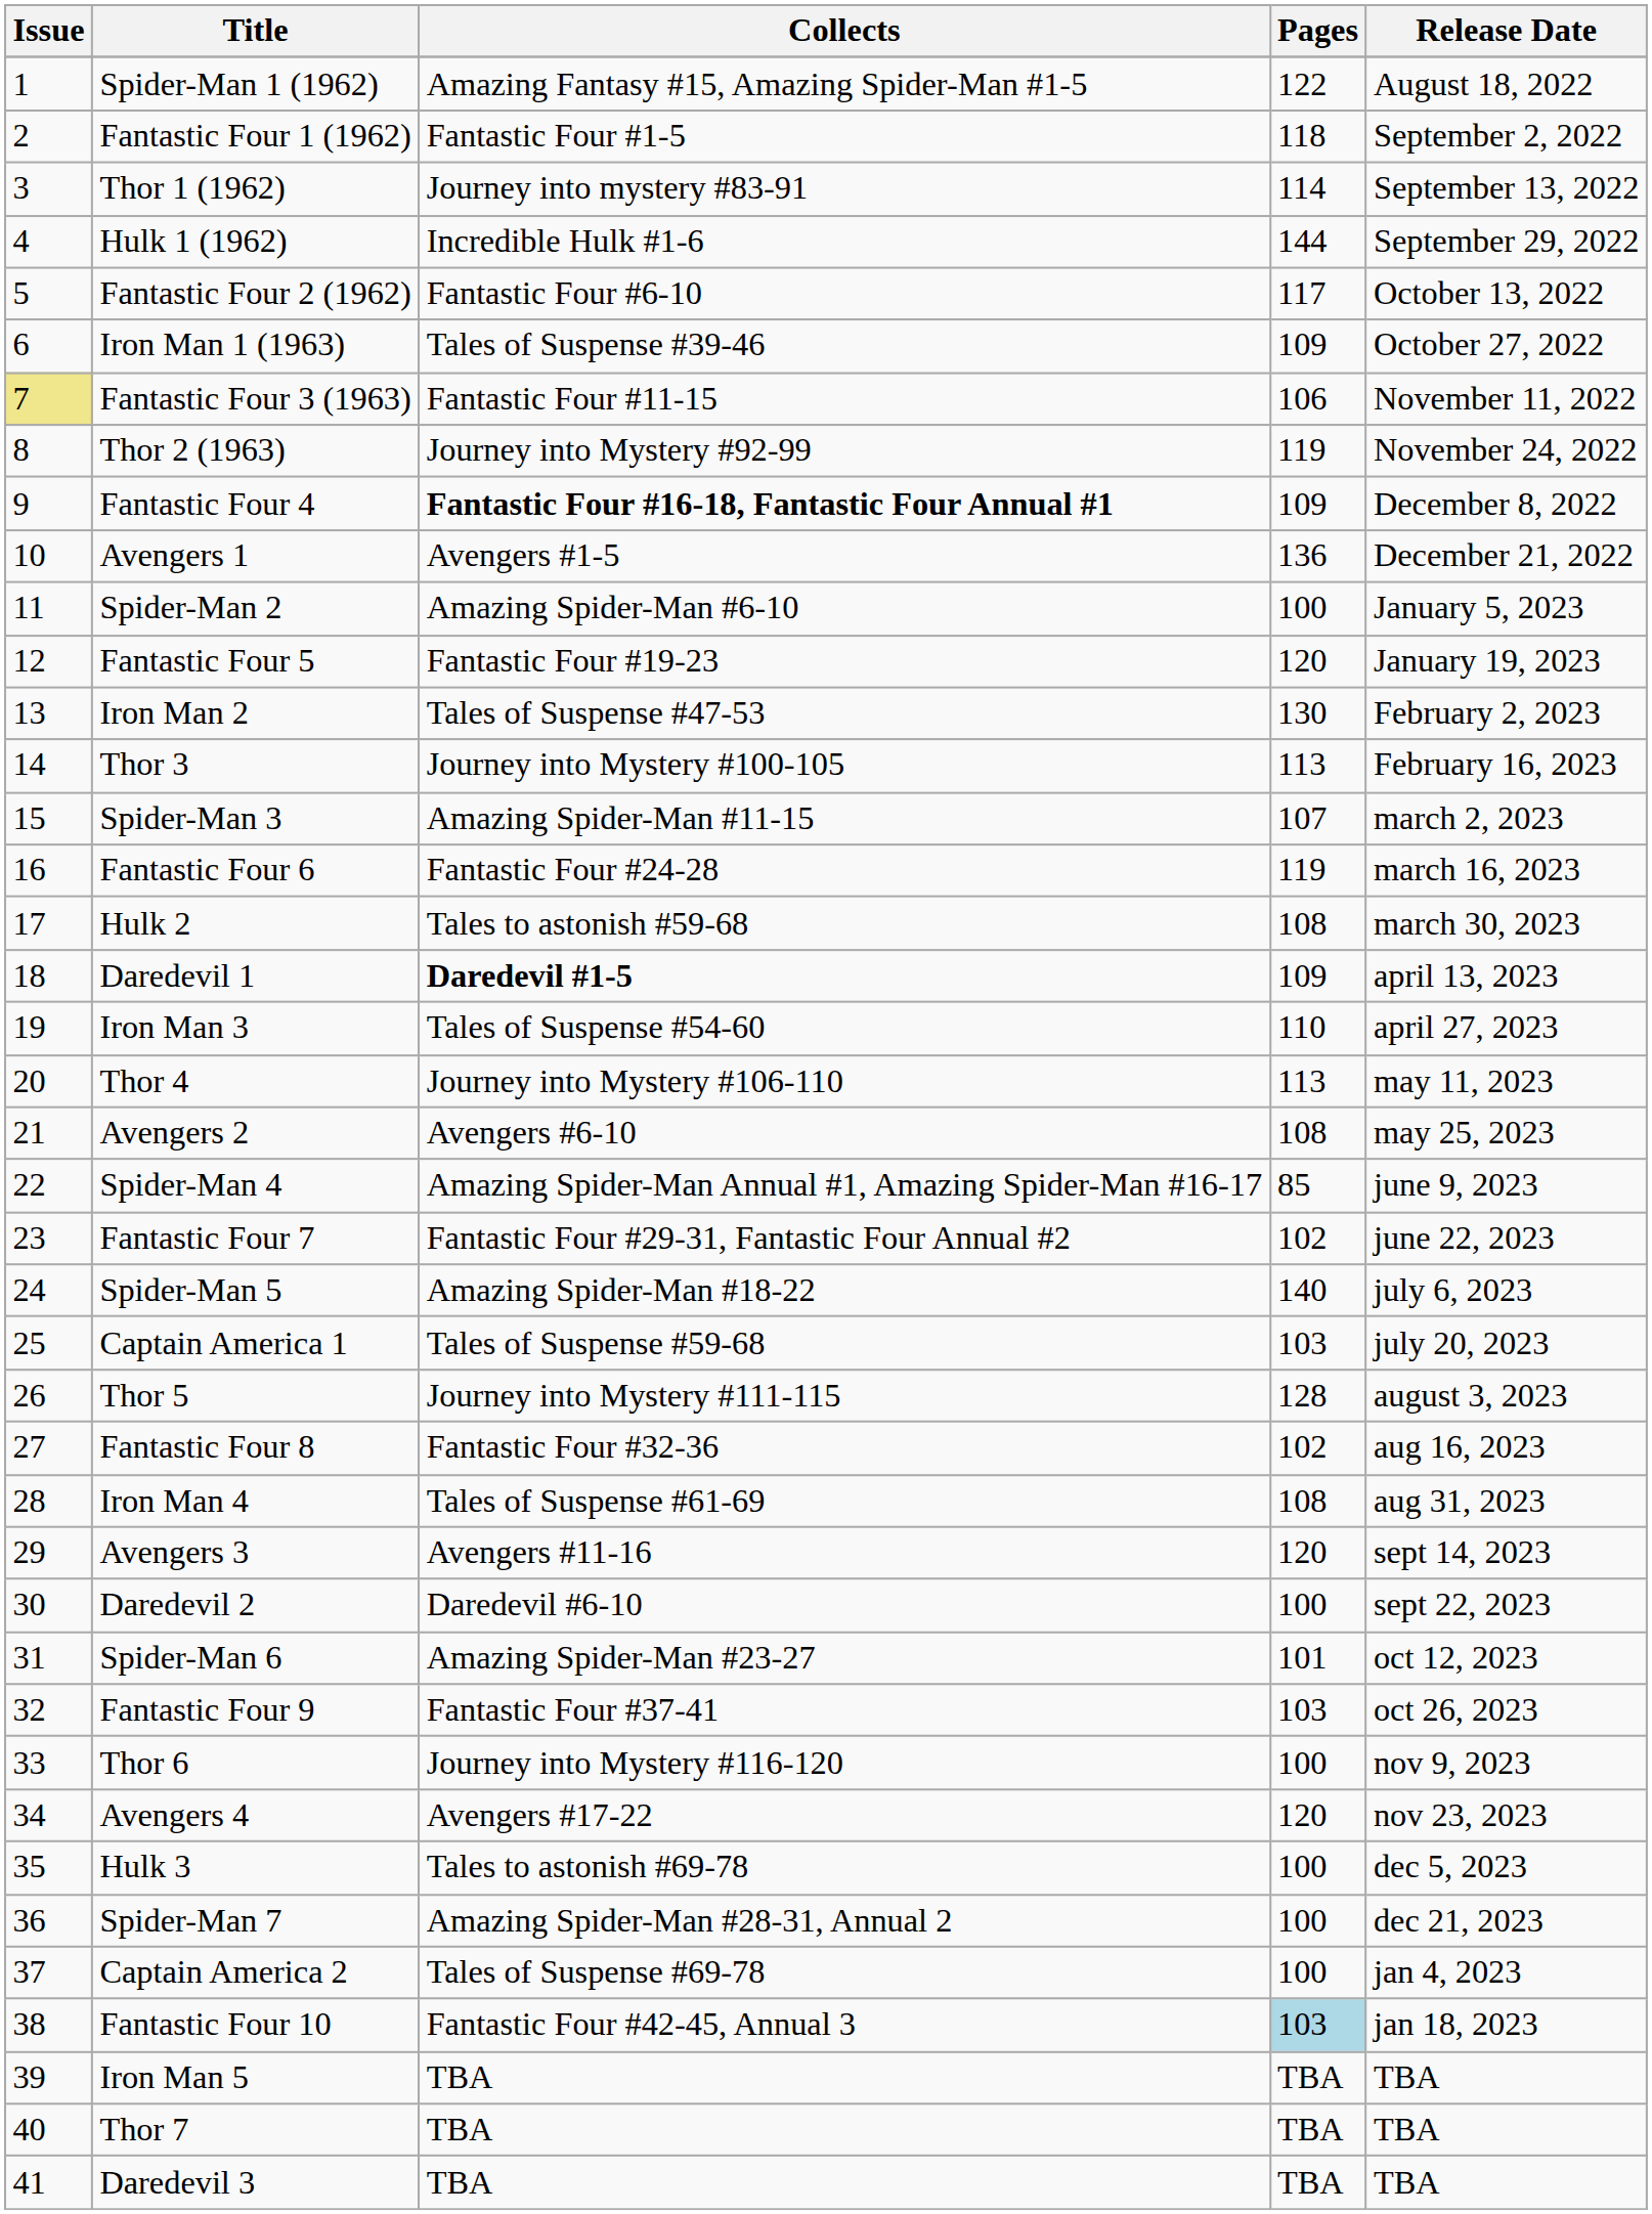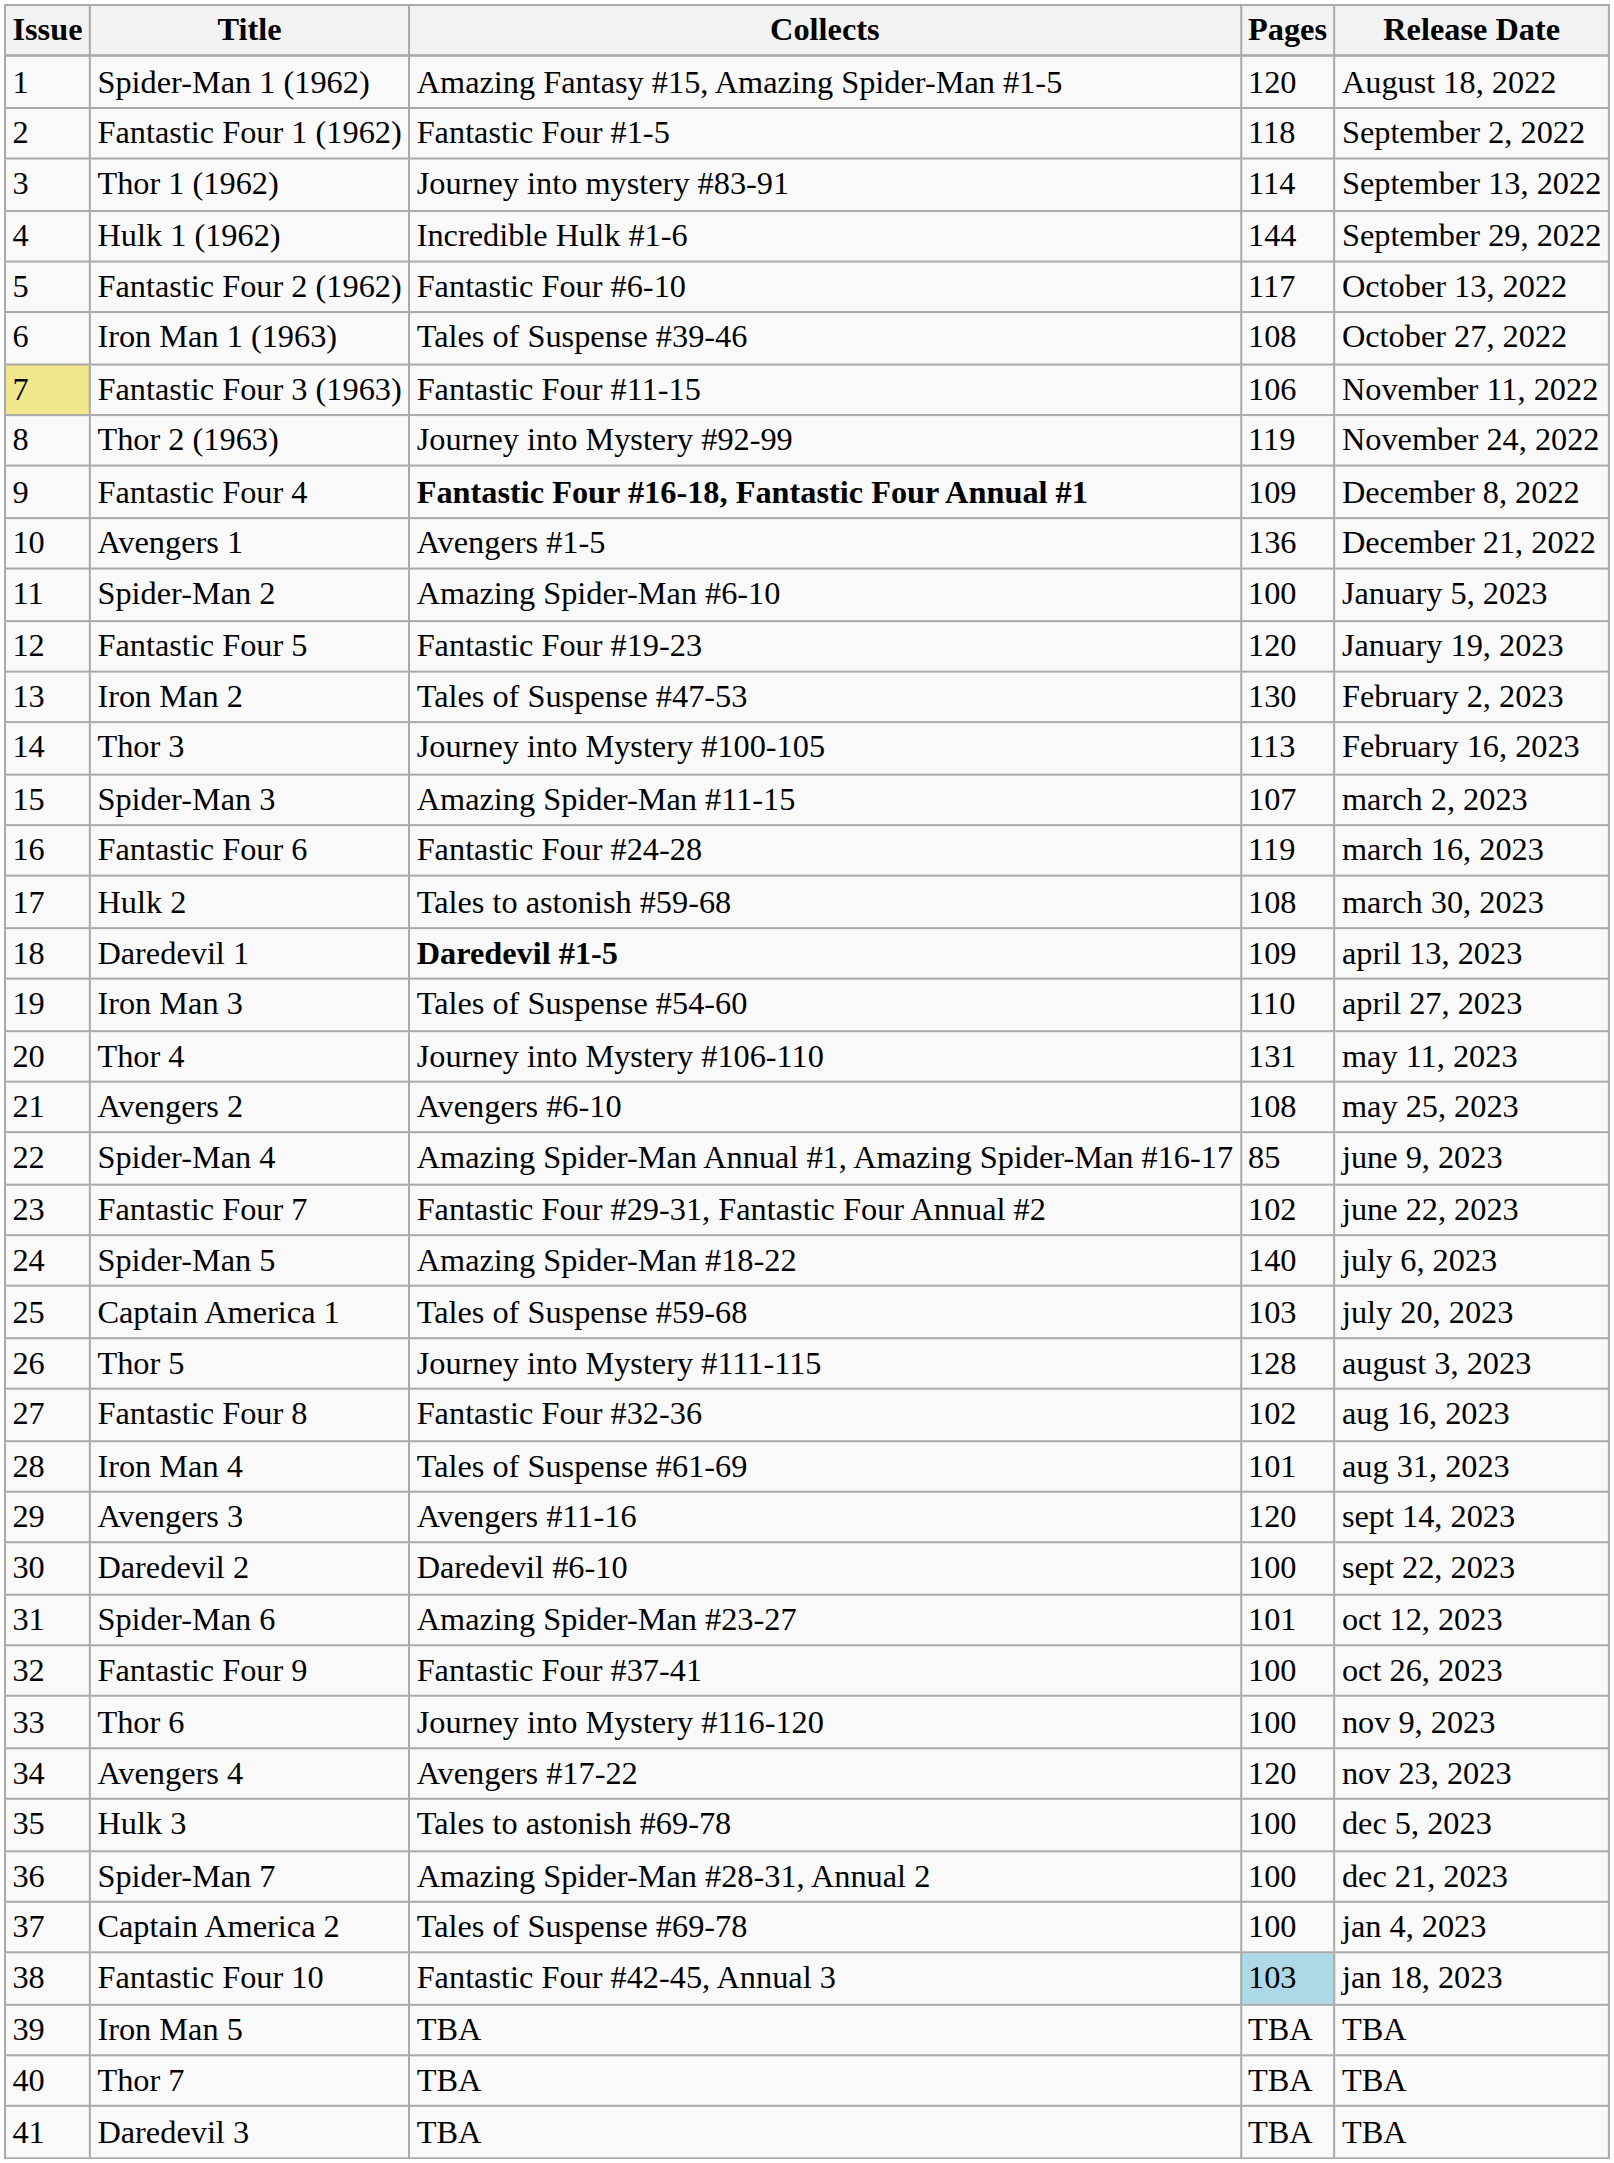Spider-Man 1 (1962) | Pages: 122 -> 120
Iron Man 1 (1963) | Pages: 109 -> 108
Thor 4 | Pages: 113 -> 131
Iron Man 4 | Pages: 108 -> 101
Fantastic Four 9 | Pages: 103 -> 100
